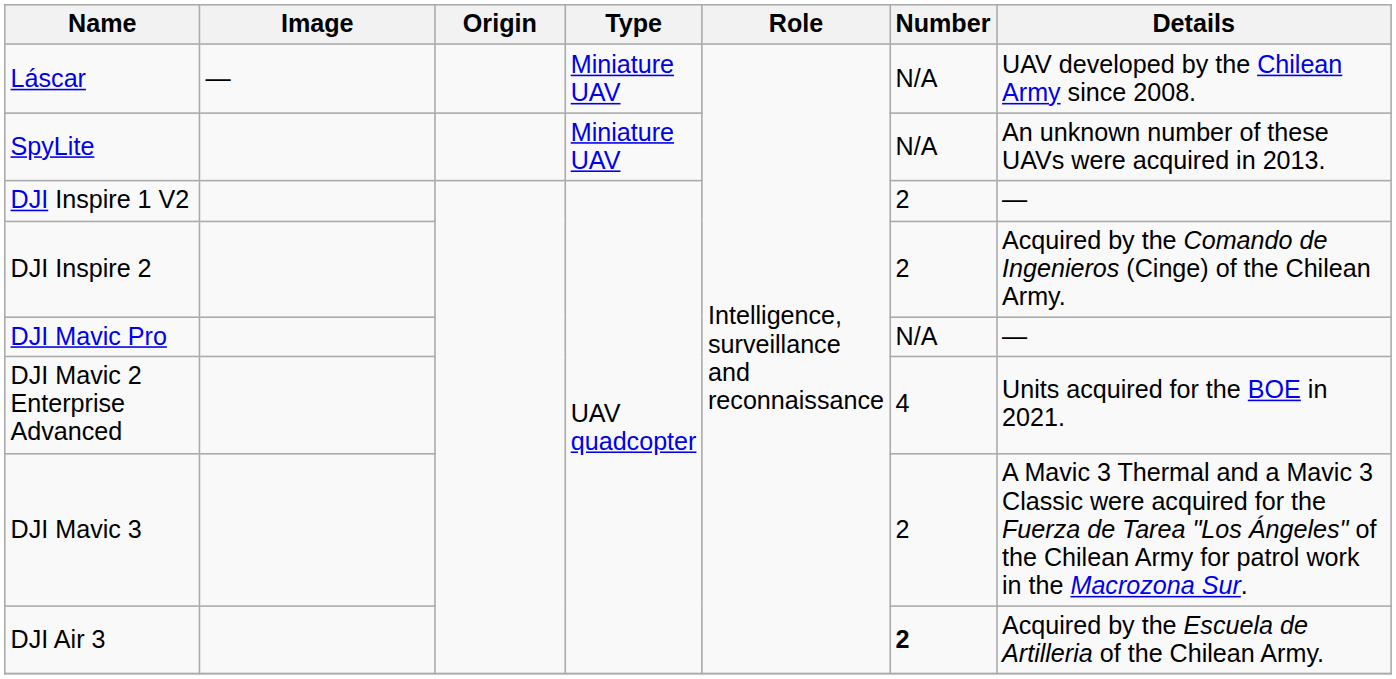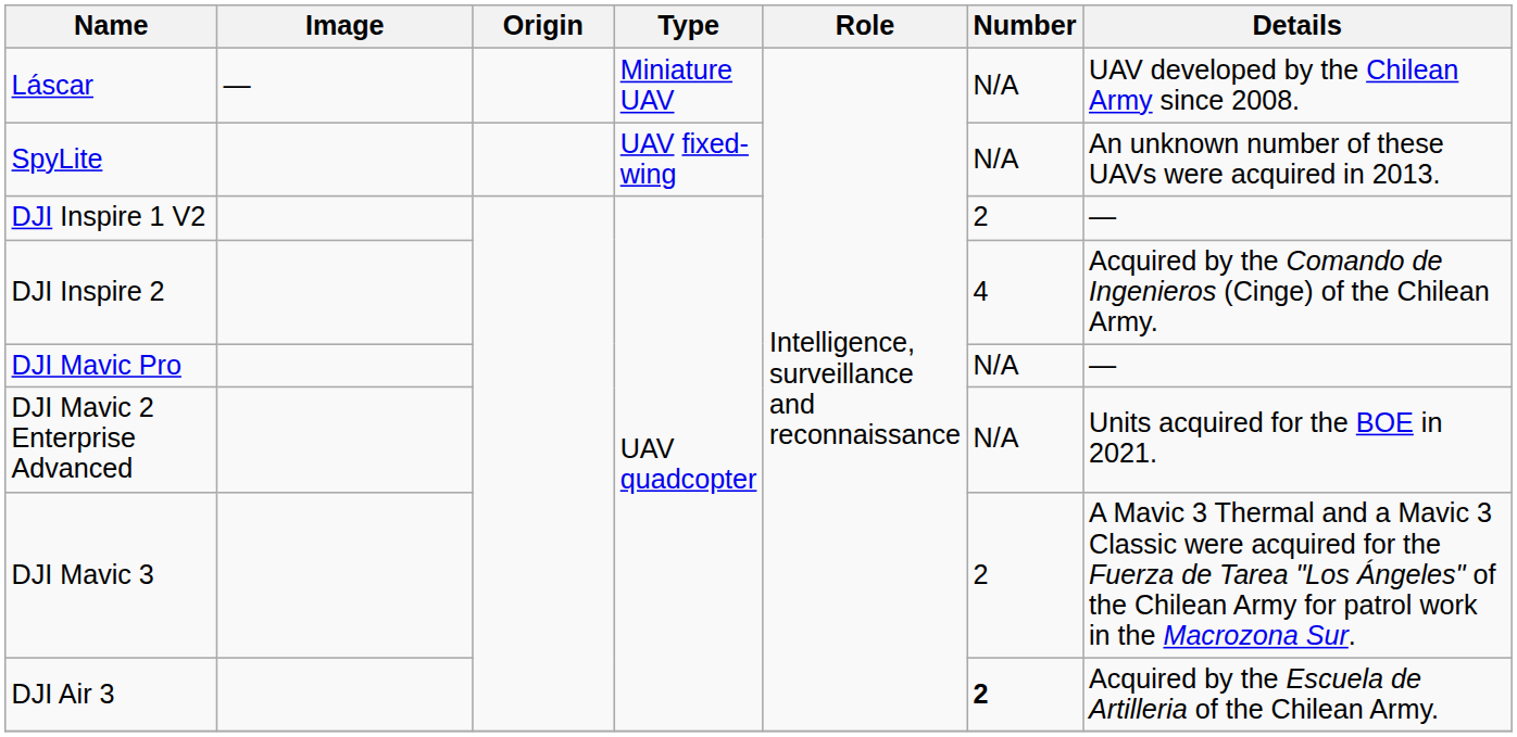SpyLite | Type: Miniature UAV -> UAV fixed-wing
DJI Inspire 2 | Number: 2 -> 4
DJI Mavic 2 Enterprise Advanced | Number: 4 -> N/A
